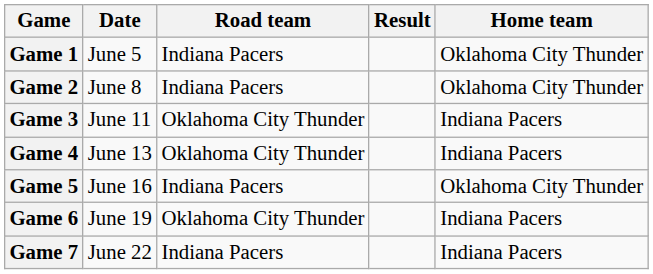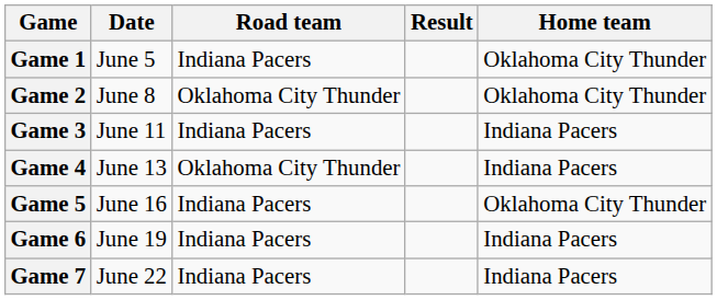Game 2 | Road team: Indiana Pacers -> Oklahoma City Thunder
Game 3 | Road team: Oklahoma City Thunder -> Indiana Pacers
Game 6 | Road team: Oklahoma City Thunder -> Indiana Pacers
